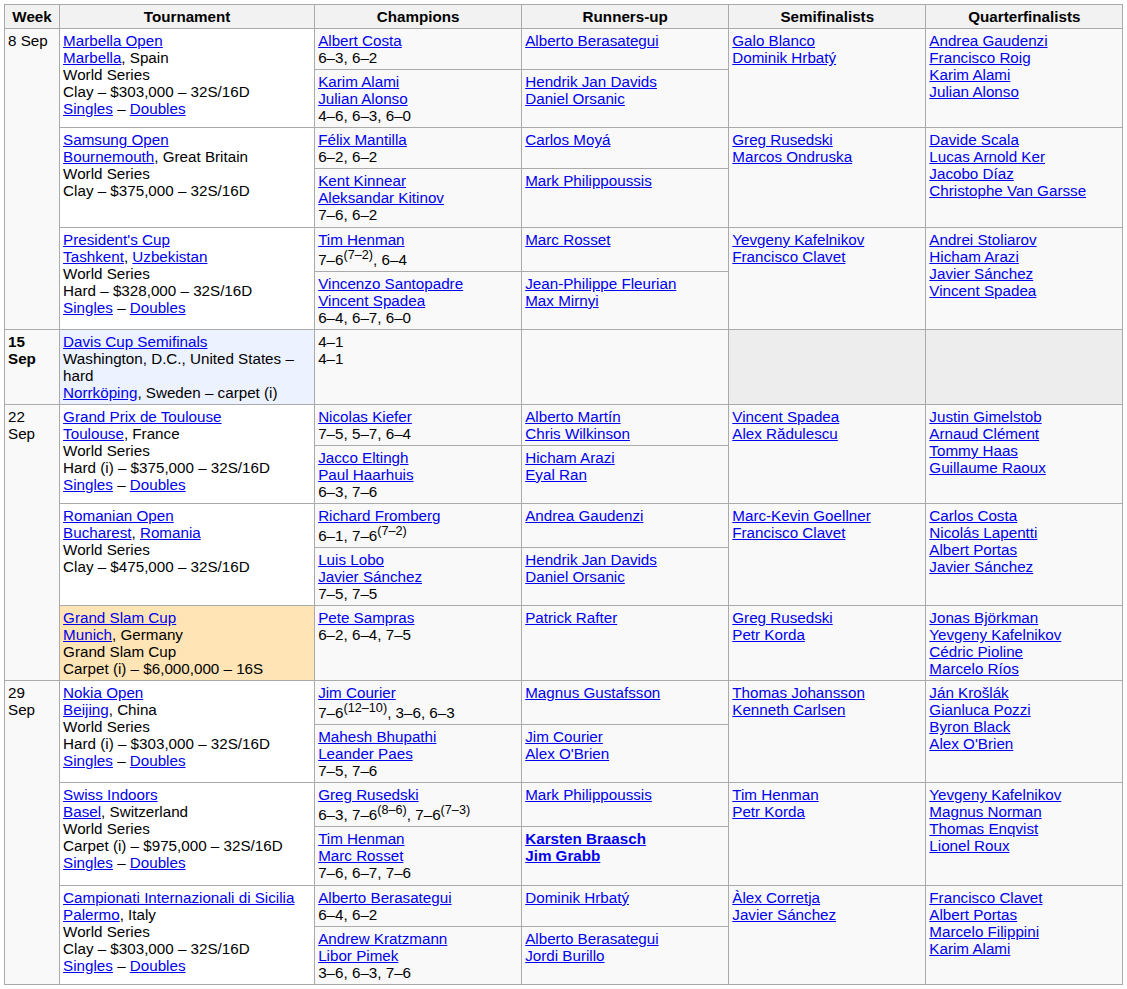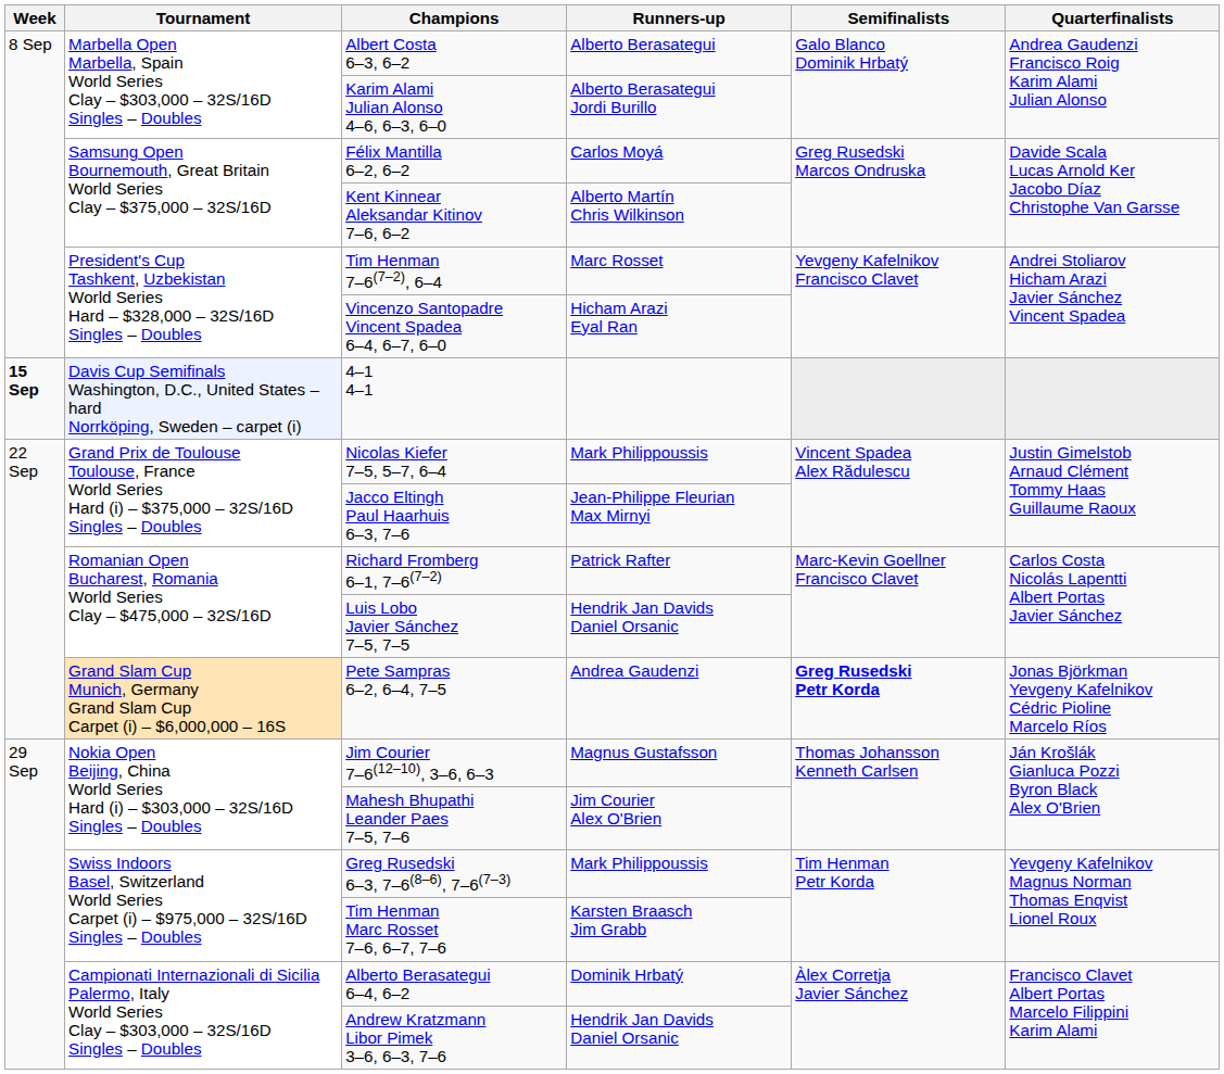Karim Alami Julian Alonso 4–6, 6–3, 6–0 | Runners-up: Hendrik Jan Davids Daniel Orsanic -> Alberto Berasategui Jordi Burillo
Kent Kinnear Aleksandar Kitinov 7–6, 6–2 | Runners-up: Mark Philippoussis -> Alberto Martín Chris Wilkinson
Vincenzo Santopadre Vincent Spadea 6–4, 6–7, 6–0 | Runners-up: Jean-Philippe Fleurian Max Mirnyi -> Hicham Arazi Eyal Ran
Nicolas Kiefer 7–5, 5–7, 6–4 | Runners-up: Alberto Martín Chris Wilkinson -> Mark Philippoussis
Jacco Eltingh Paul Haarhuis 6–3, 7–6 | Runners-up: Hicham Arazi Eyal Ran -> Jean-Philippe Fleurian Max Mirnyi
Richard Fromberg 6–1, 7–6(7–2) | Runners-up: Andrea Gaudenzi -> Patrick Rafter
Pete Sampras 6–2, 6–4, 7–5 | Runners-up: Patrick Rafter -> Andrea Gaudenzi
Pete Sampras 6–2, 6–4, 7–5 | Semifinalists: normal -> bold
Tim Henman Marc Rosset 7–6, 6–7, 7–6 | Runners-up: bold -> normal
Andrew Kratzmann Libor Pimek 3–6, 6–3, 7–6 | Runners-up: Alberto Berasategui Jordi Burillo -> Hendrik Jan Davids Daniel Orsanic
